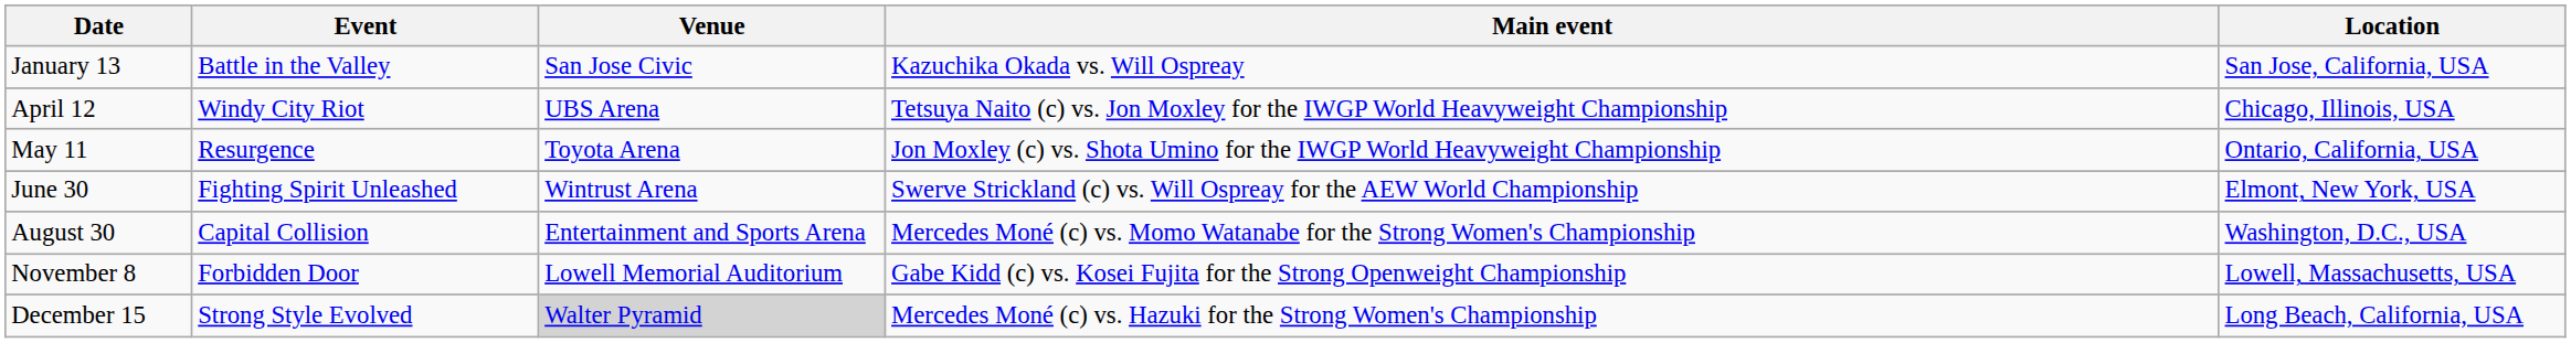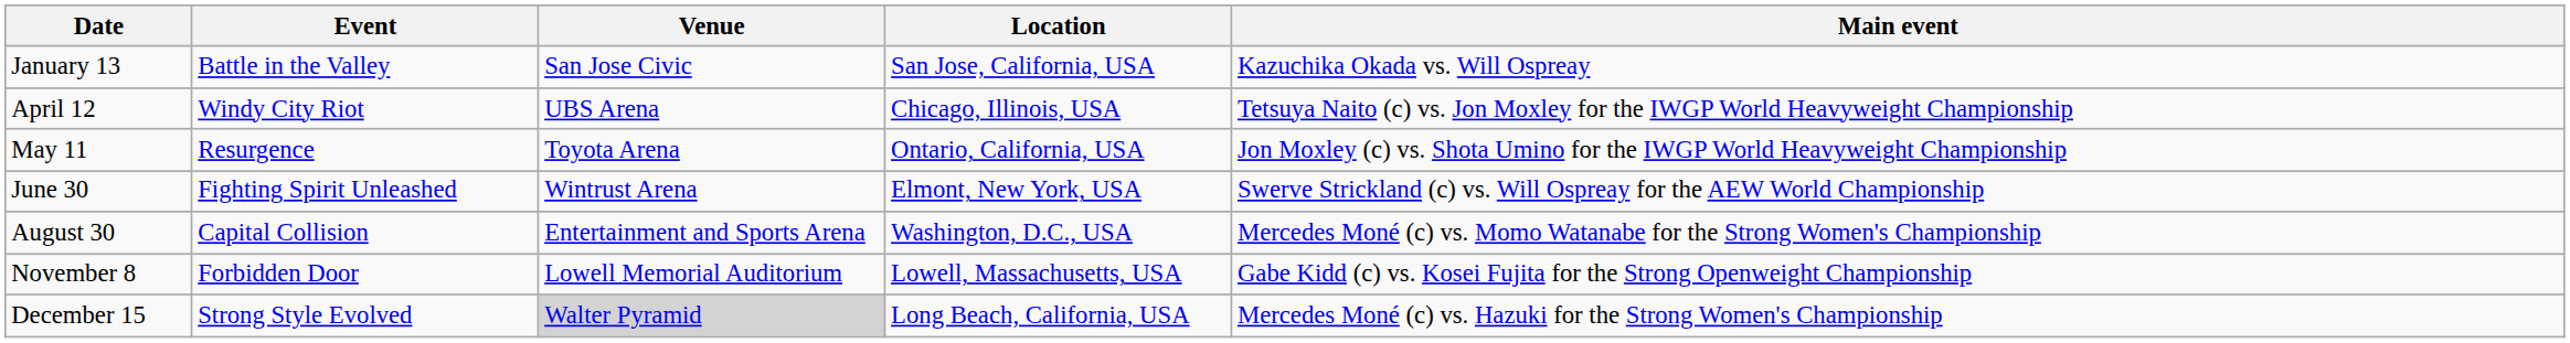columns swapped: Location <-> Main event
